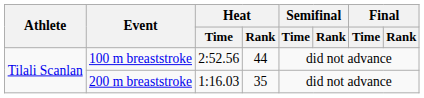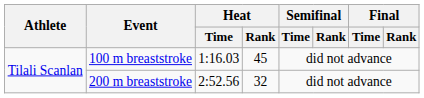100 m breaststroke | Heat / Time: 2:52.56 -> 1:16.03
100 m breaststroke | Heat / Rank: 44 -> 45
200 m breaststroke | Heat / Time: 1:16.03 -> 2:52.56
200 m breaststroke | Heat / Rank: 35 -> 32
